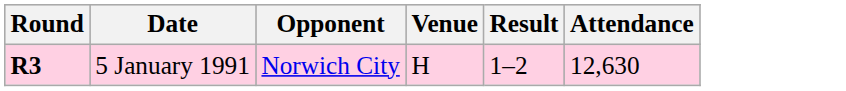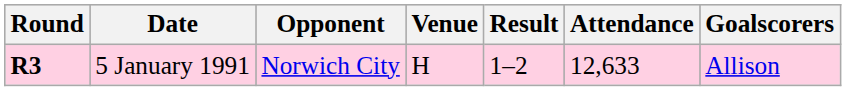+ column: Goalscorers | Allison
5 January 1991 | Attendance: 12,630 -> 12,633
